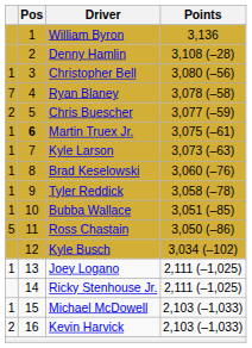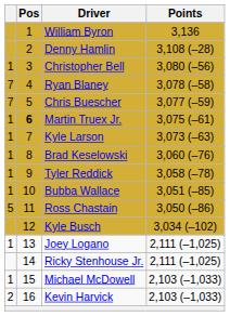Chris Buescher | column 1: 2 -> 7
